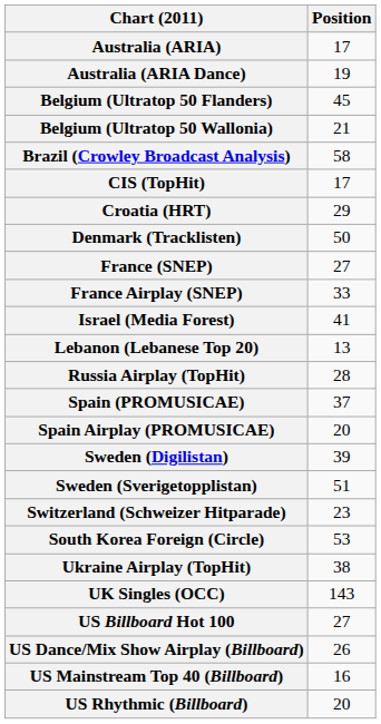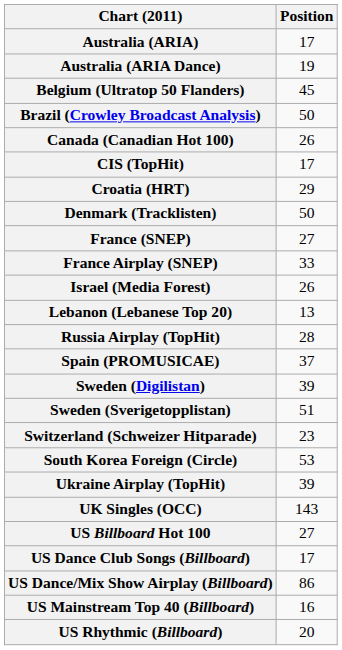- row: Belgium (Ultratop 50 Wallonia) | 21
Brazil (Crowley Broadcast Analysis) | Position: 58 -> 50
+ row: Canada (Canadian Hot 100) | 26
Israel (Media Forest) | Position: 41 -> 26
- row: Spain Airplay (PROMUSICAE) | 20
Ukraine Airplay (TopHit) | Position: 38 -> 39
+ row: US Dance Club Songs (Billboard) | 17
US Dance/Mix Show Airplay (Billboard) | Position: 26 -> 86
